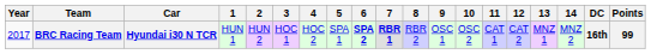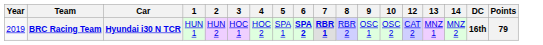- column: 11 | CAT 1
BRC Racing Team | Year: 2017 -> 2019
BRC Racing Team | Points: 99 -> 79
